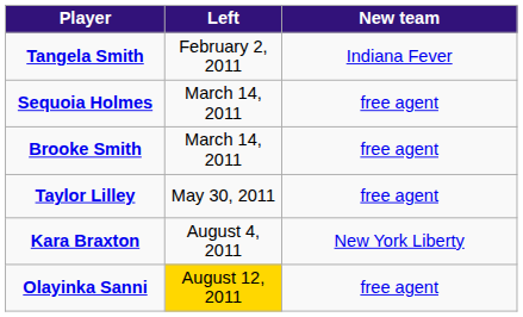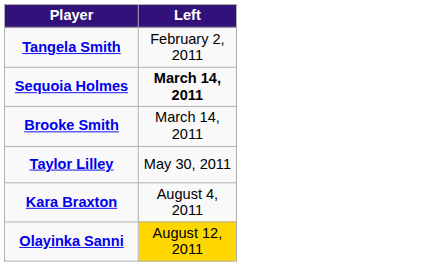- column: New team | Indiana Fever | free agent | free agent | free agent | New York Liberty | free agent
Sequoia Holmes | Left: normal -> bold
